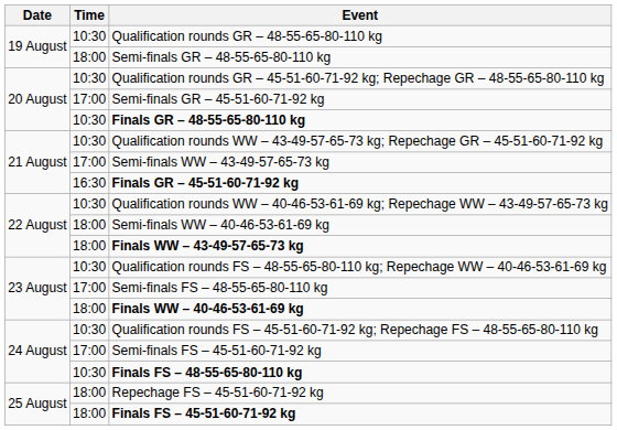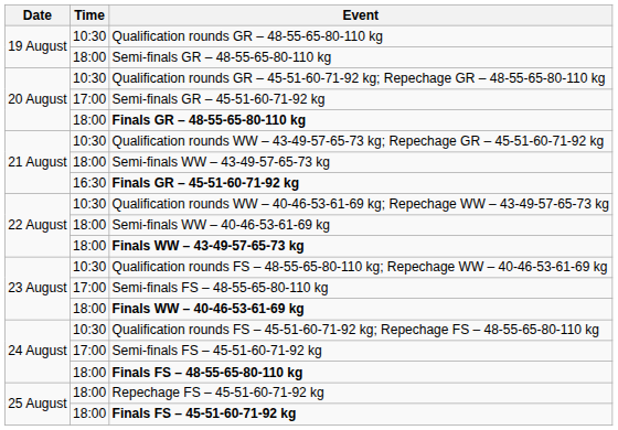Finals GR – 48-55-65-80-110 kg | Time: 10:30 -> 18:00
Semi-finals WW – 43-49-57-65-73 kg | Time: 17:00 -> 18:00
Finals FS – 48-55-65-80-110 kg | Time: 10:30 -> 18:00
